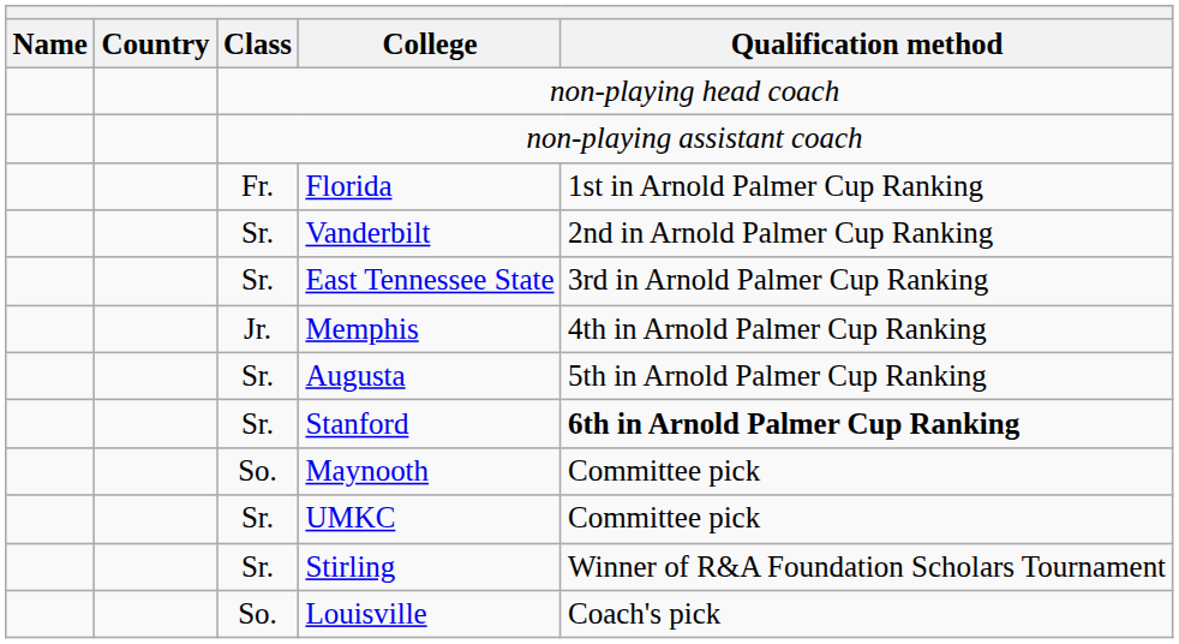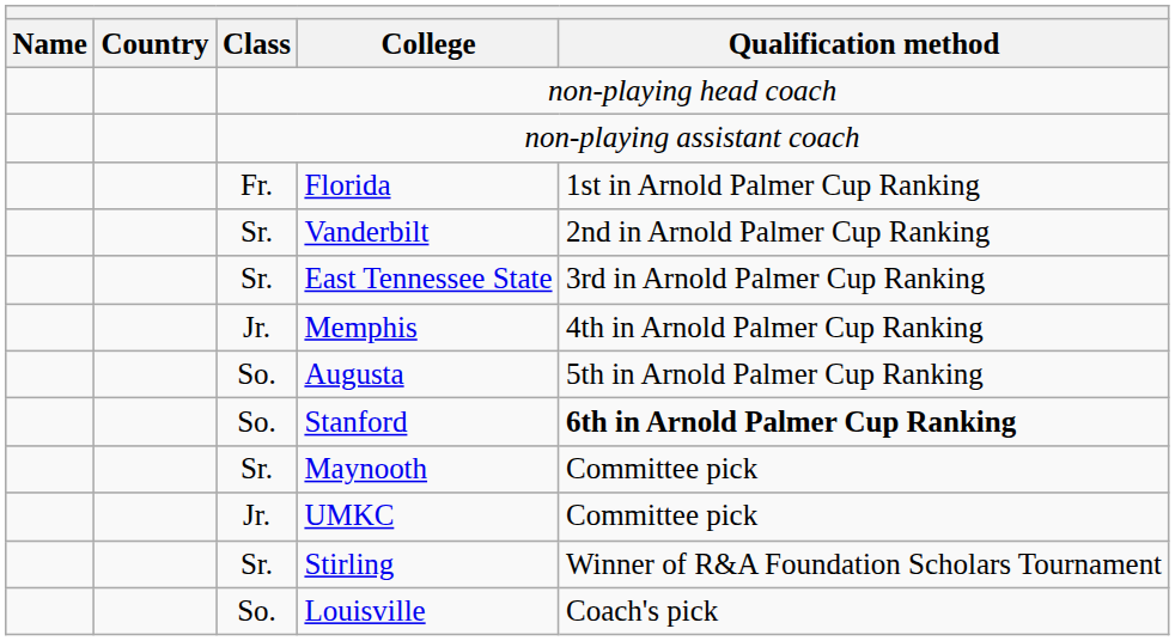Augusta | Class: Sr. -> So.
Stanford | Class: Sr. -> So.
Maynooth | Class: So. -> Sr.
UMKC | Class: Sr. -> Jr.
